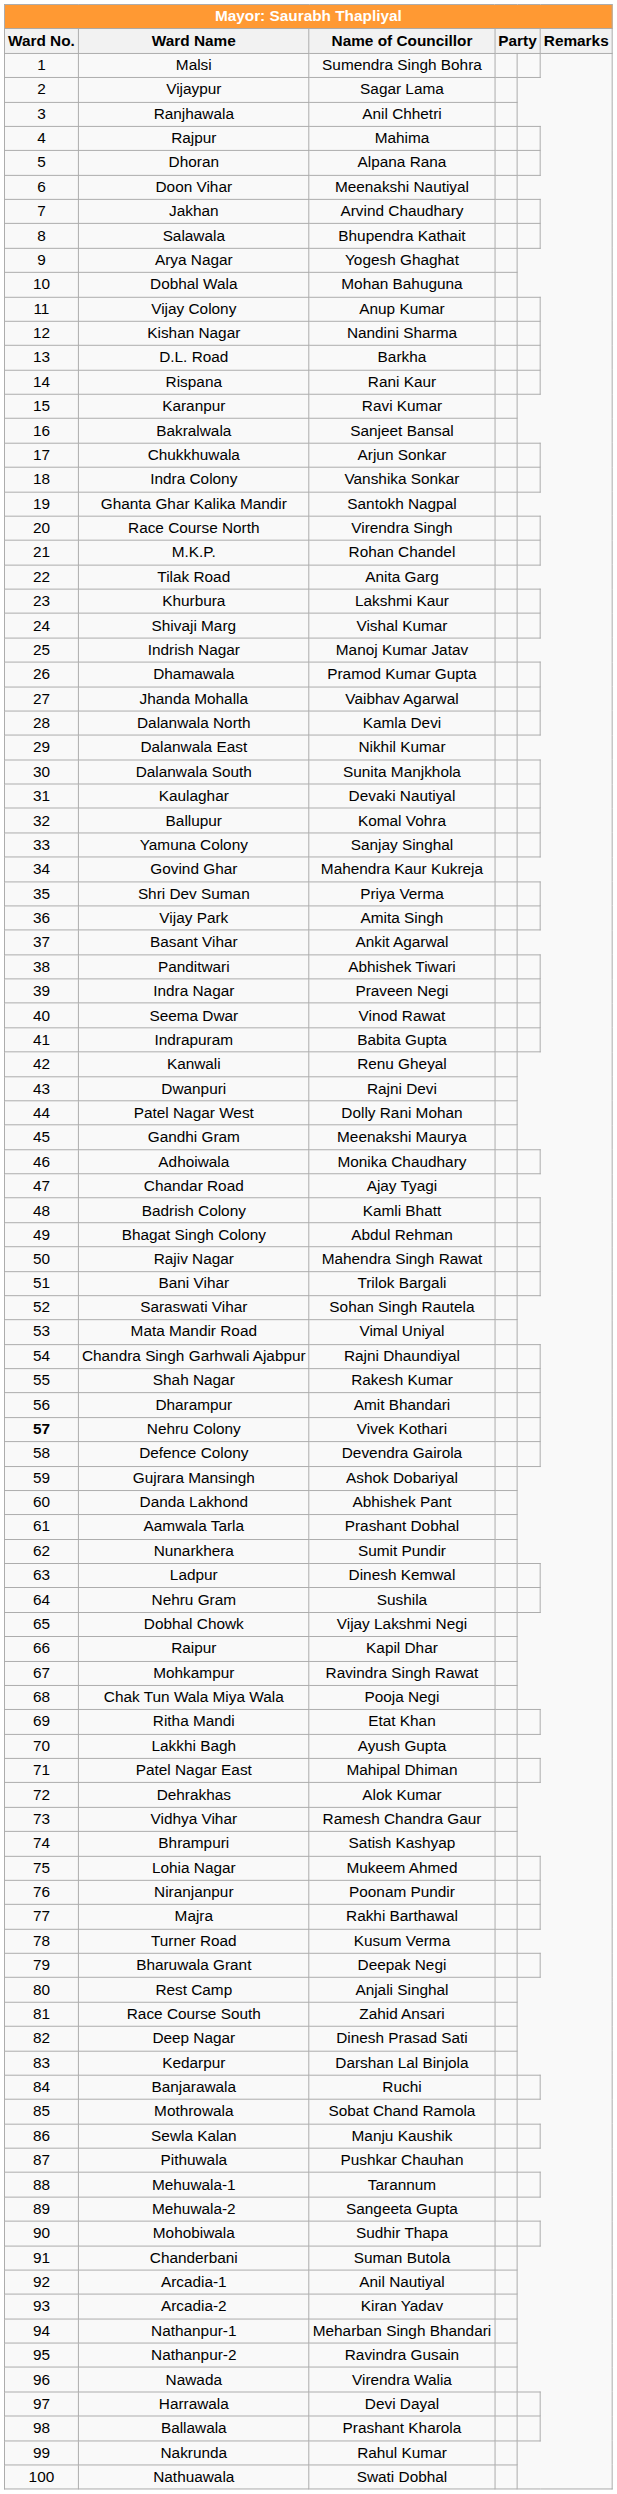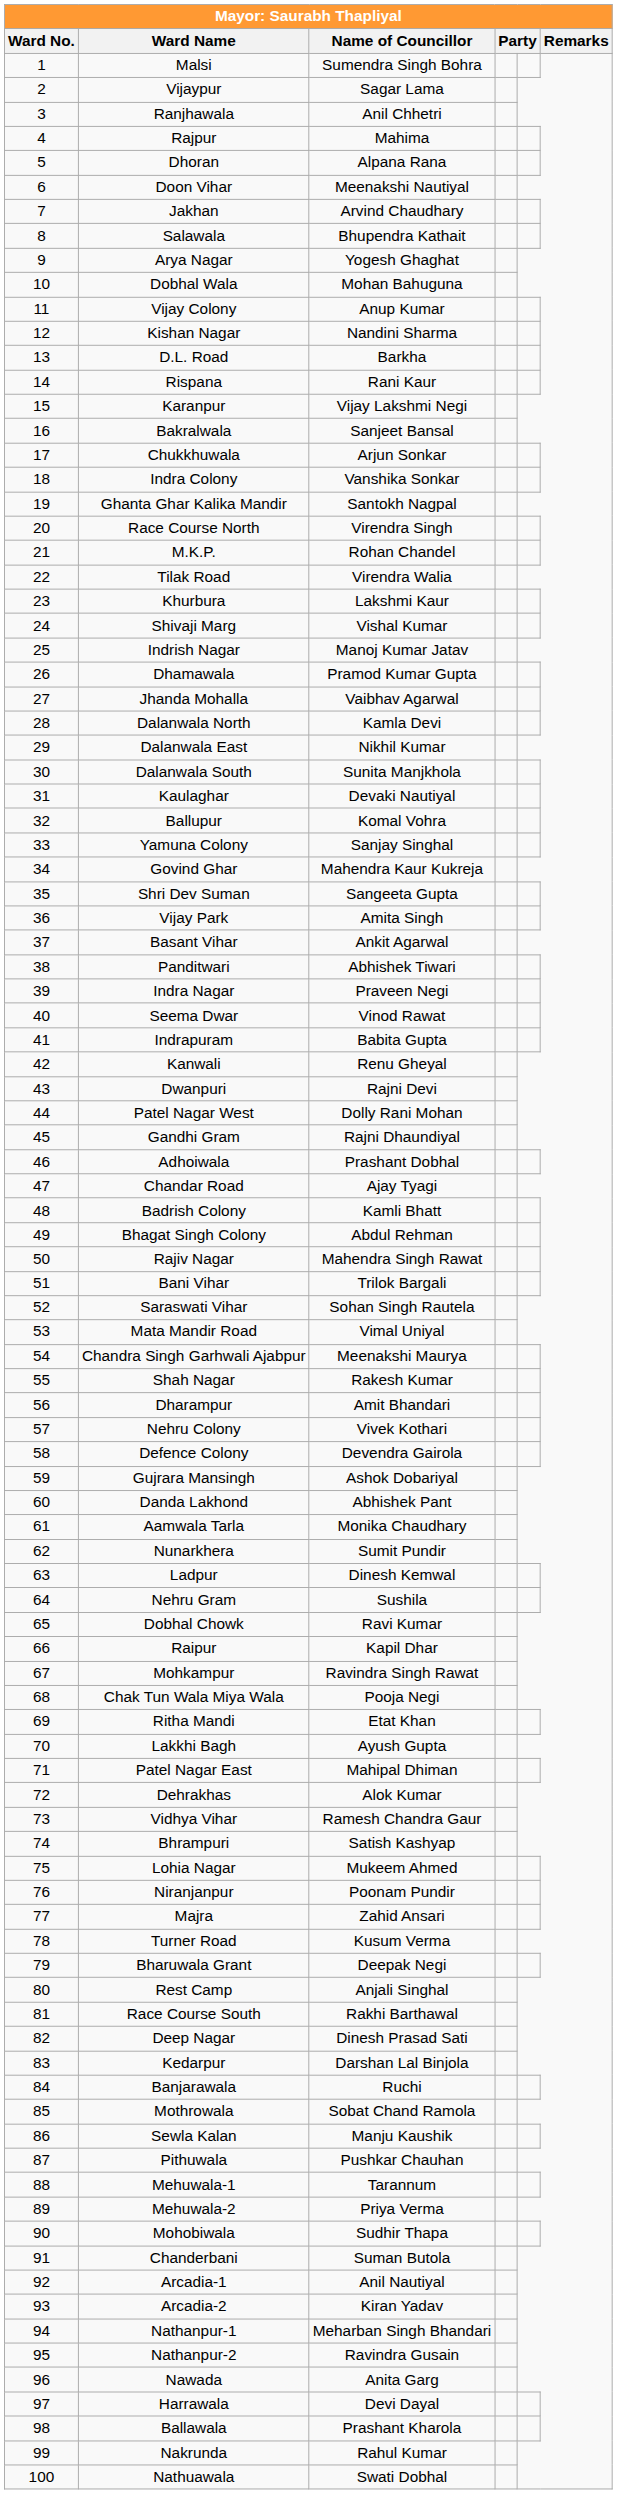Karanpur | Name of Councillor: Ravi Kumar -> Vijay Lakshmi Negi
Tilak Road | Name of Councillor: Anita Garg -> Virendra Walia
Shri Dev Suman | Name of Councillor: Priya Verma -> Sangeeta Gupta
Gandhi Gram | Name of Councillor: Meenakshi Maurya -> Rajni Dhaundiyal
Adhoiwala | Name of Councillor: Monika Chaudhary -> Prashant Dobhal
Chandra Singh Garhwali Ajabpur | Name of Councillor: Rajni Dhaundiyal -> Meenakshi Maurya
Nehru Colony | Ward No.: bold -> normal
Aamwala Tarla | Name of Councillor: Prashant Dobhal -> Monika Chaudhary
Dobhal Chowk | Name of Councillor: Vijay Lakshmi Negi -> Ravi Kumar
Majra | Name of Councillor: Rakhi Barthawal -> Zahid Ansari
Race Course South | Name of Councillor: Zahid Ansari -> Rakhi Barthawal
Mehuwala-2 | Name of Councillor: Sangeeta Gupta -> Priya Verma
Nawada | Name of Councillor: Virendra Walia -> Anita Garg
